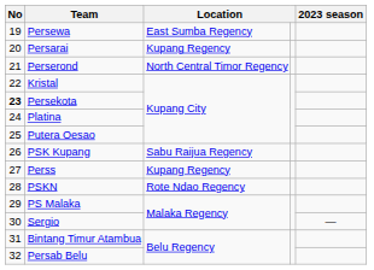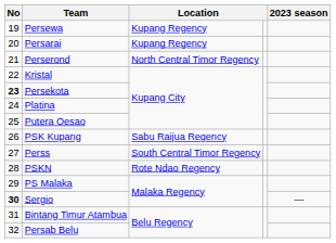Persewa | column 3: East Sumba Regency -> Kupang Regency
Perss | column 3: Kupang Regency -> South Central Timor Regency
Sergio | No: normal -> bold
